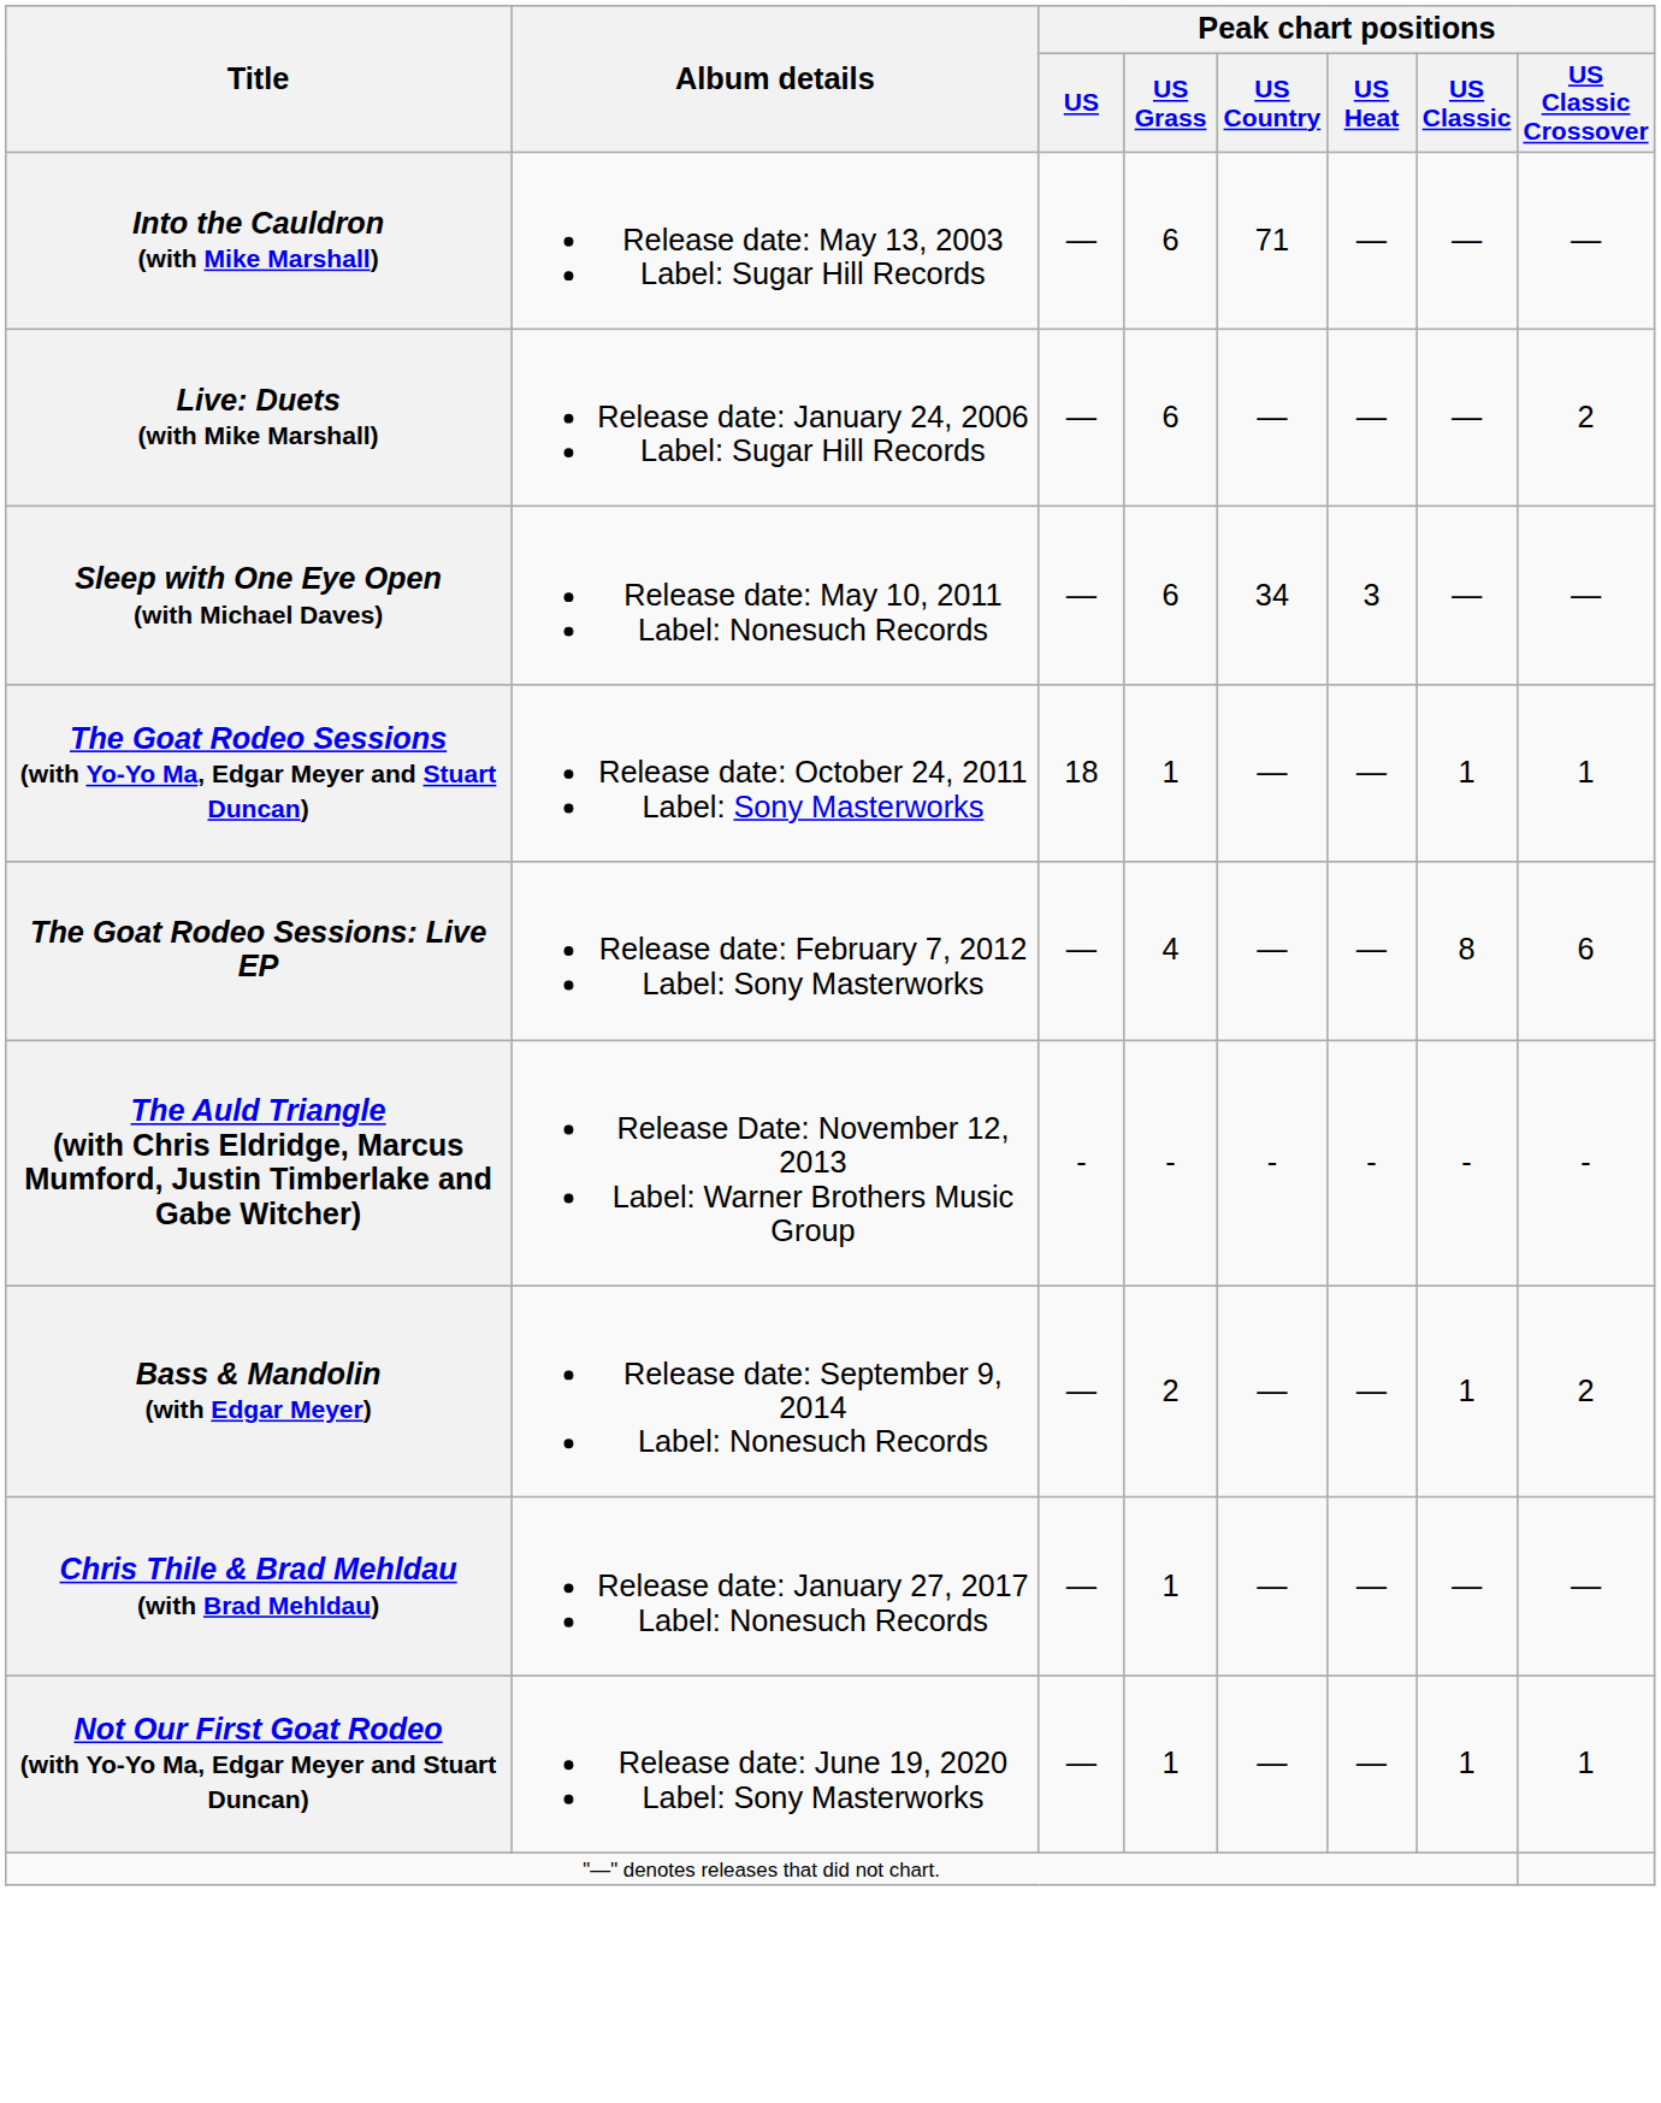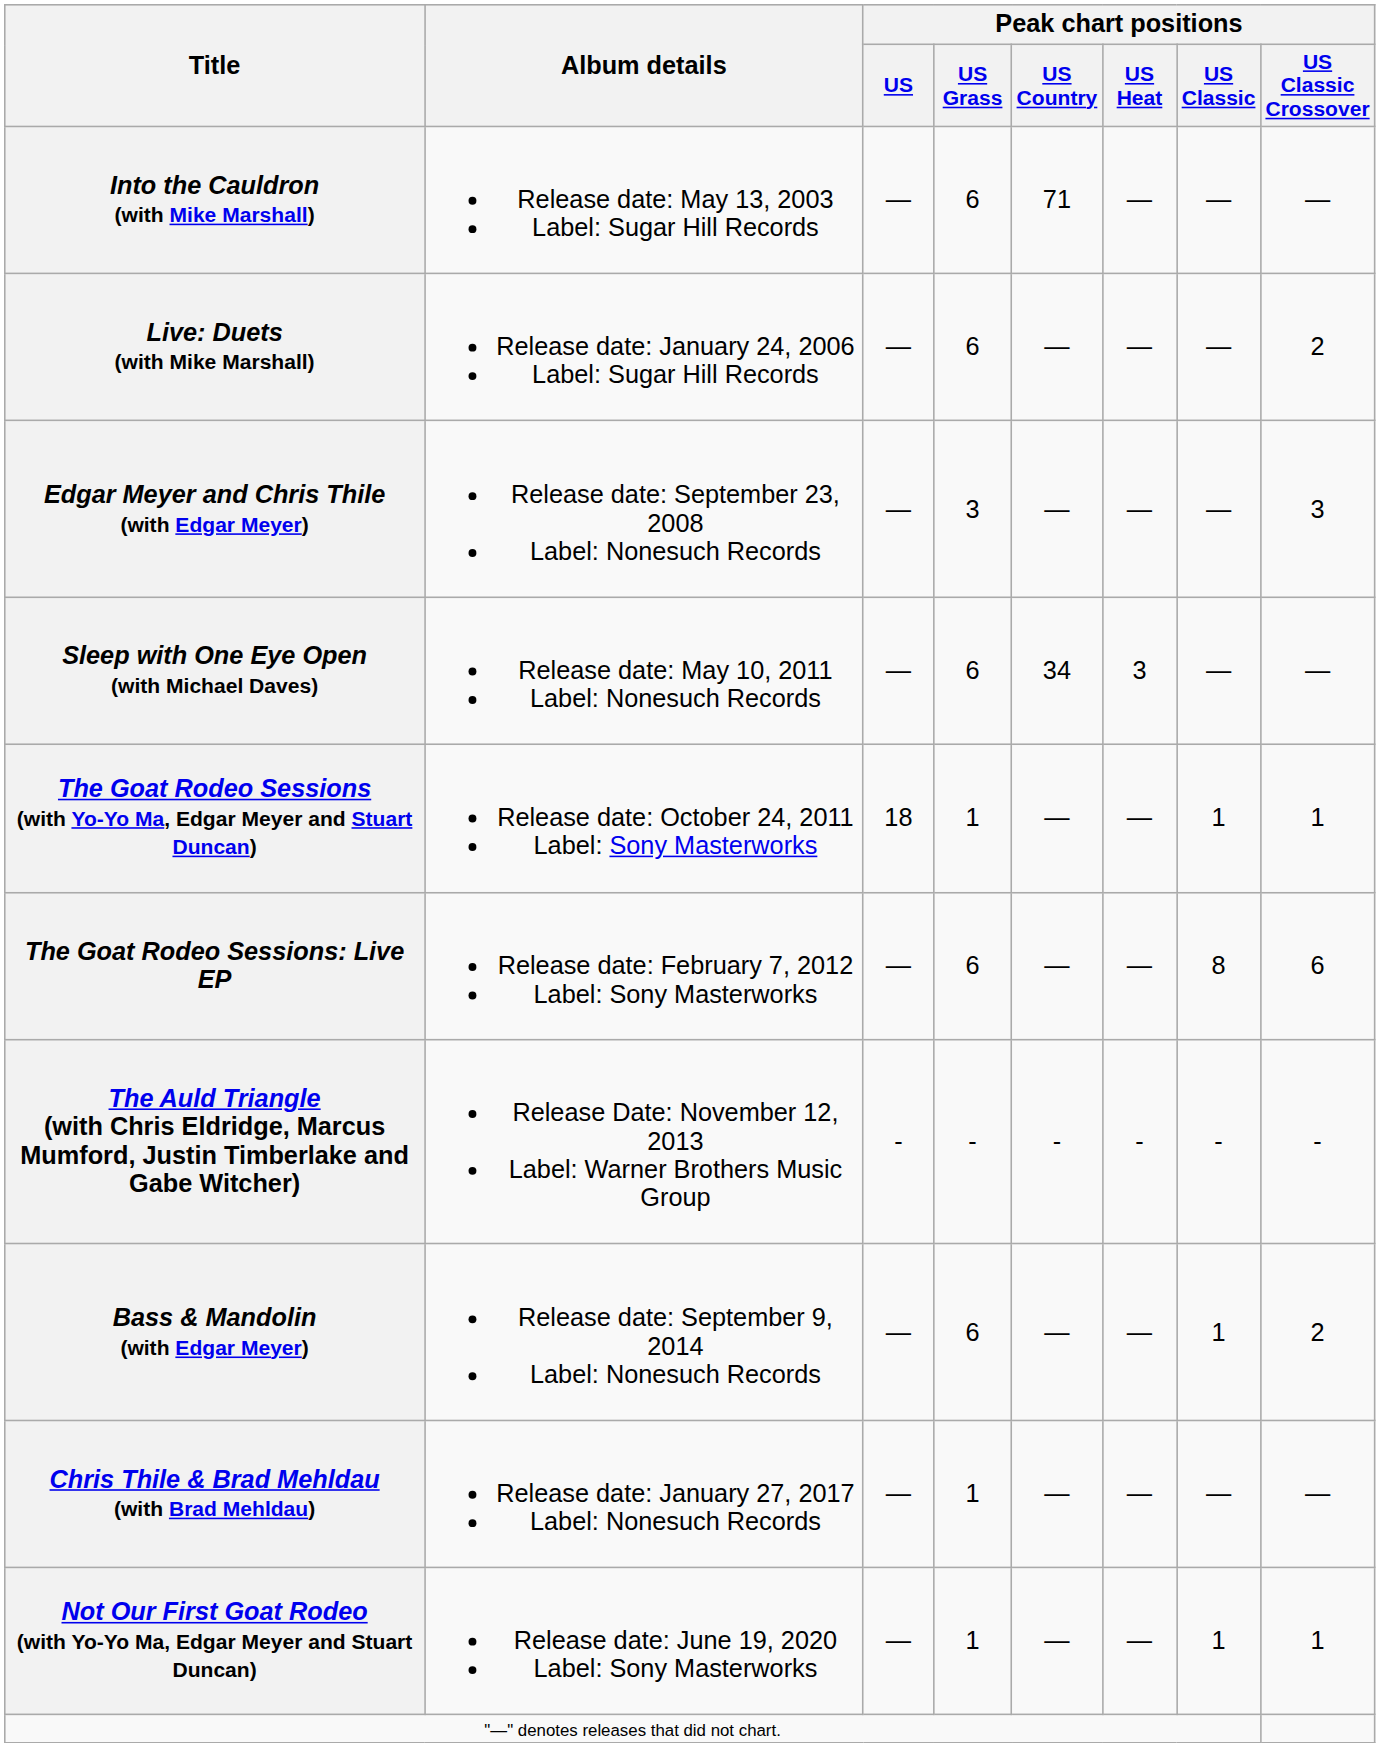+ row: Edgar Meyer and Chris Thile (with Edgar Meyer) | Release date: September 23, 2008 Label: Nonesuch Records | — | 3 | — | — | — | 3
The Goat Rodeo Sessions: Live EP | Peak chart positions / US Grass: 4 -> 6
Bass & Mandolin (with Edgar Meyer) | Peak chart positions / US Grass: 2 -> 6
